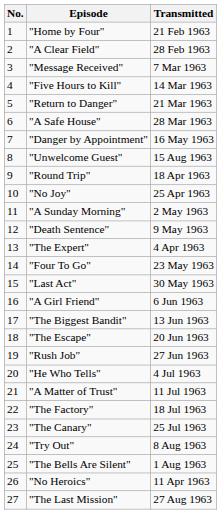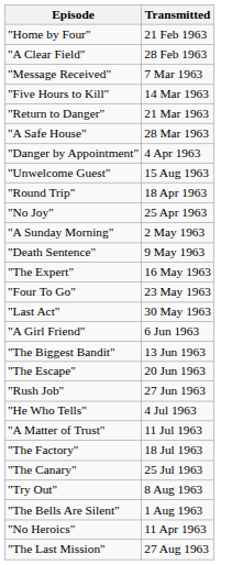- column: No. | 1 | 2 | 3 | 4 | 5 | 6 | 7 | 8 | 9 | 10 | 11 | 12 | 13 | 14 | 15 | 16 | 17 | 18 | 19 | 20 | 21 | 22 | 23 | 24 | 25 | 26 | 27
"Danger by Appointment" | Transmitted: 16 May 1963 -> 4 Apr 1963
"The Expert" | Transmitted: 4 Apr 1963 -> 16 May 1963
